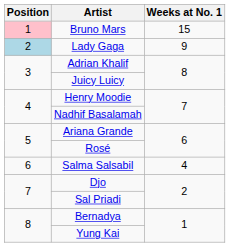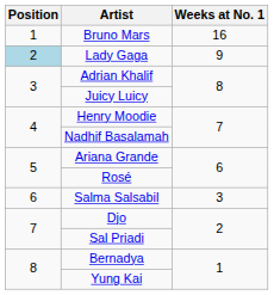Bruno Mars | Position: pink background -> no background
Bruno Mars | Weeks at No. 1: 15 -> 16
Salma Salsabil | Weeks at No. 1: 4 -> 3
